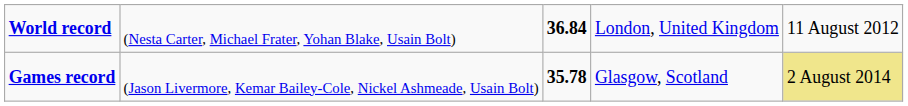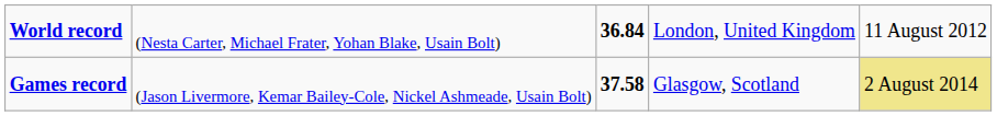Games record | column 3: 35.78 -> 37.58
